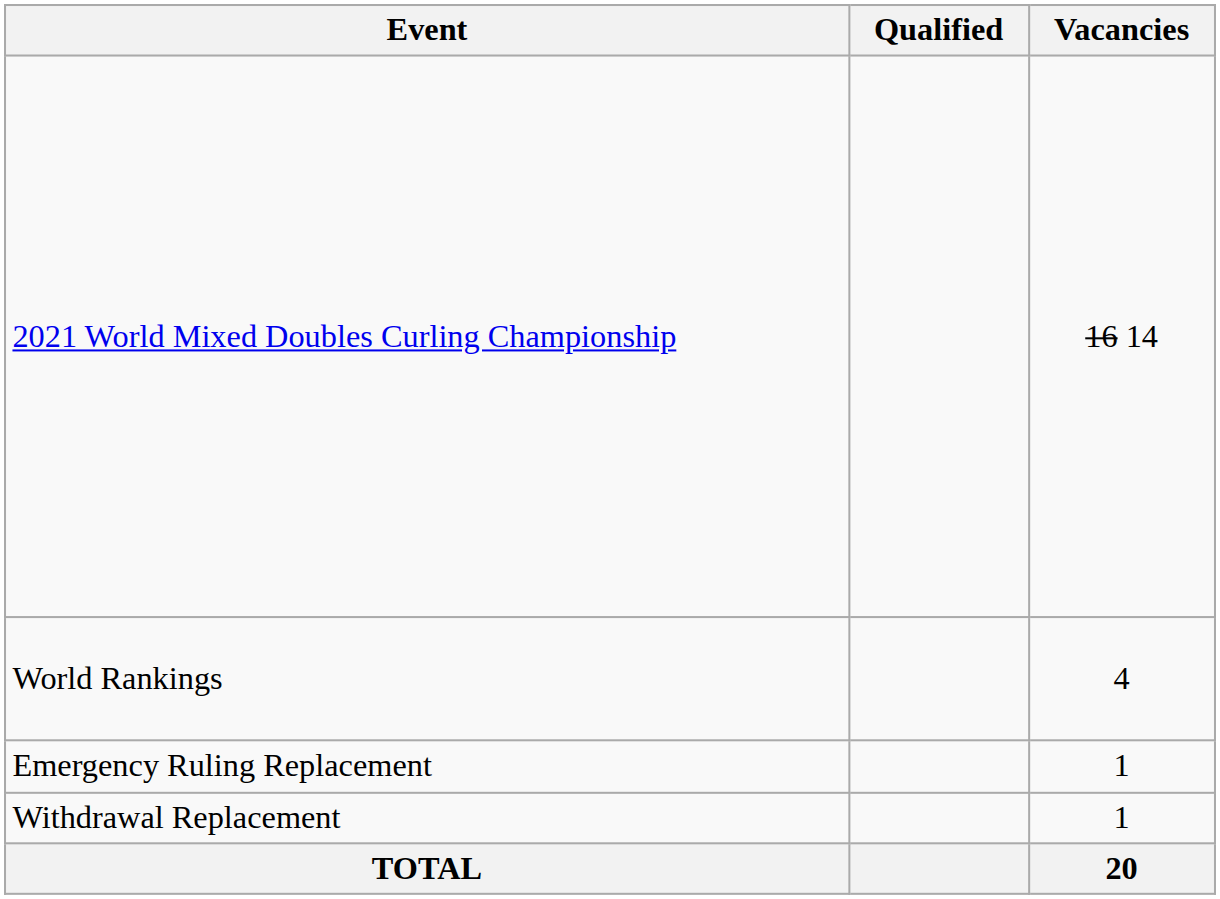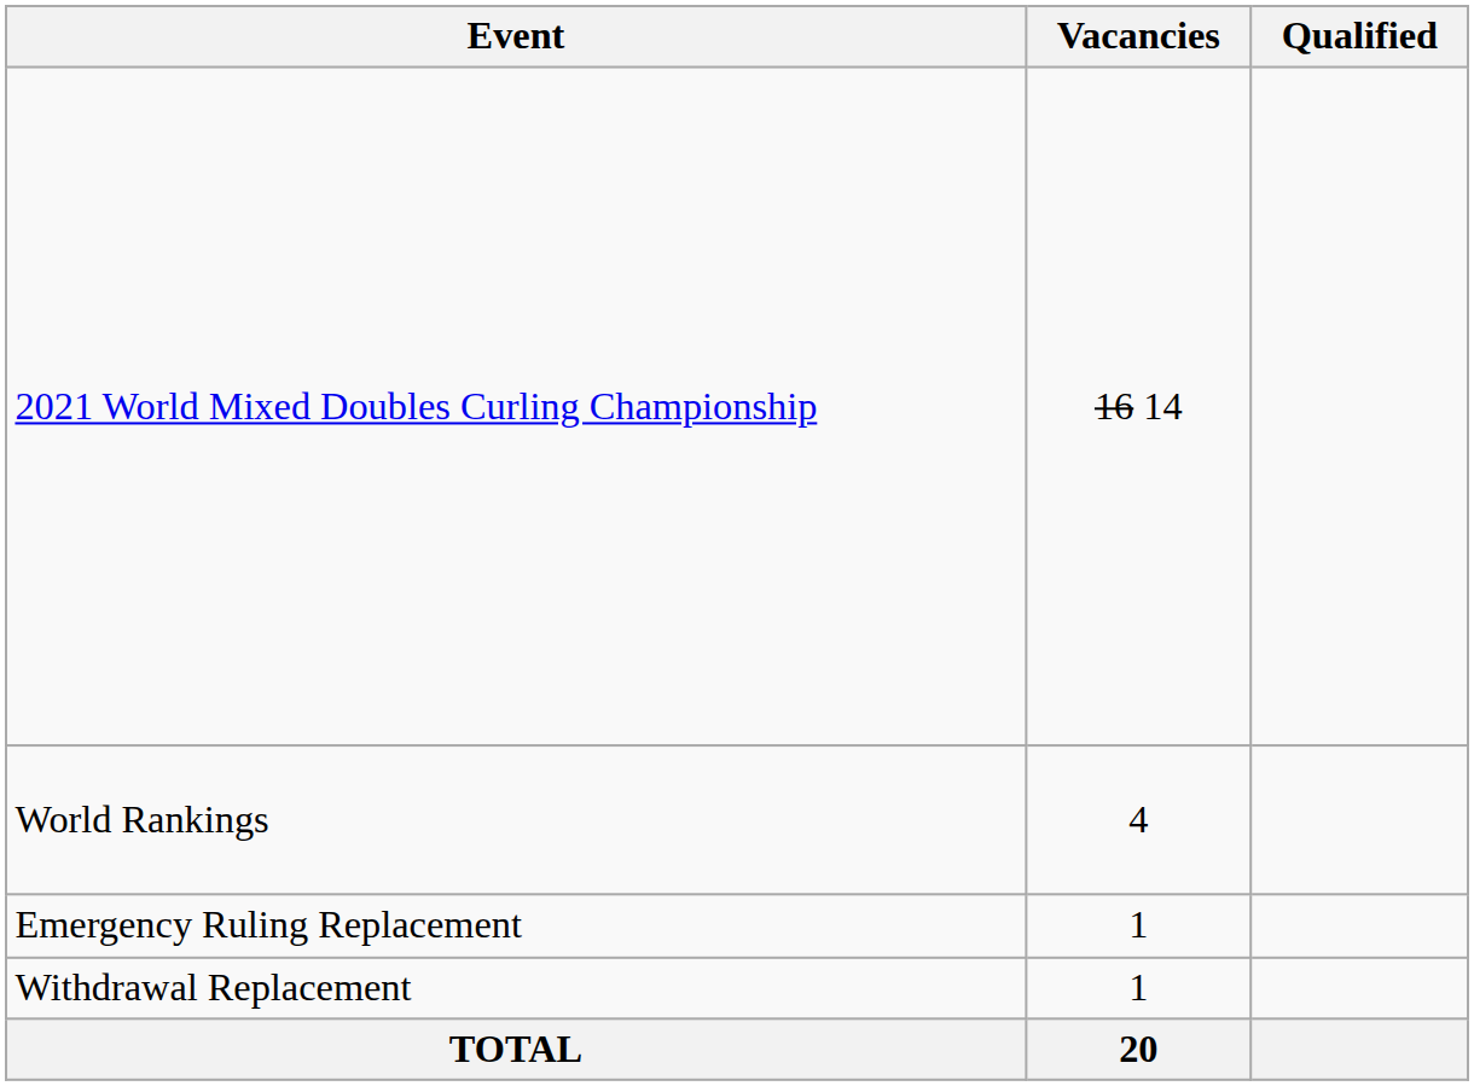columns swapped: Vacancies <-> Qualified
